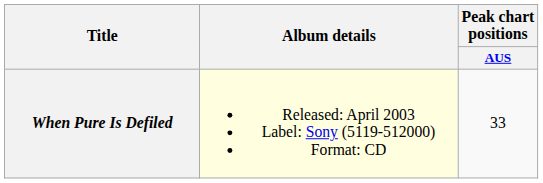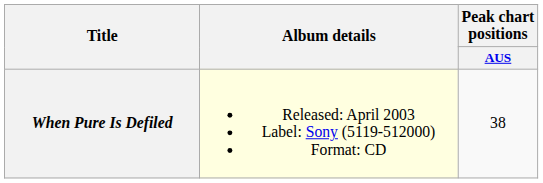When Pure Is Defiled | Peak chart positions / AUS: 33 -> 38
